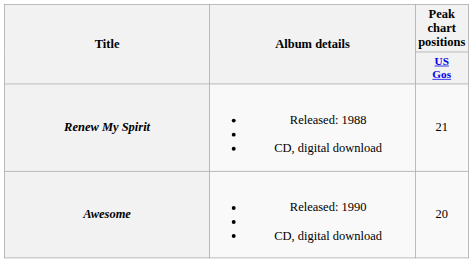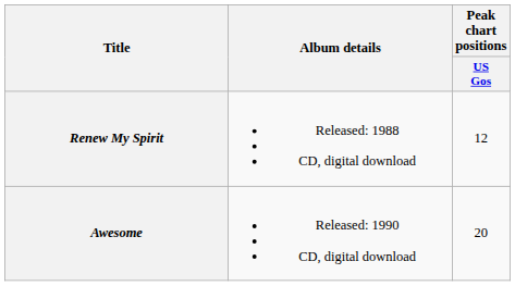Renew My Spirit | Peak chart positions / US Gos: 21 -> 12
